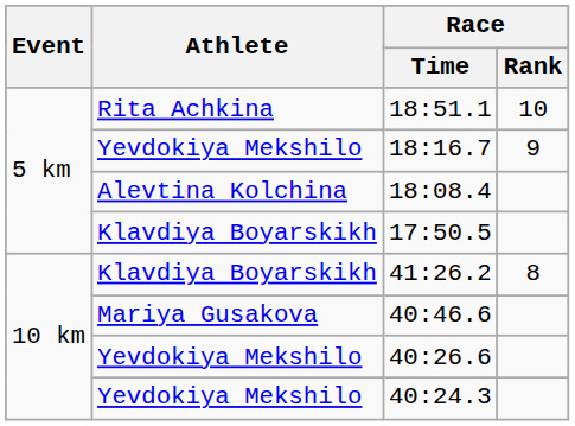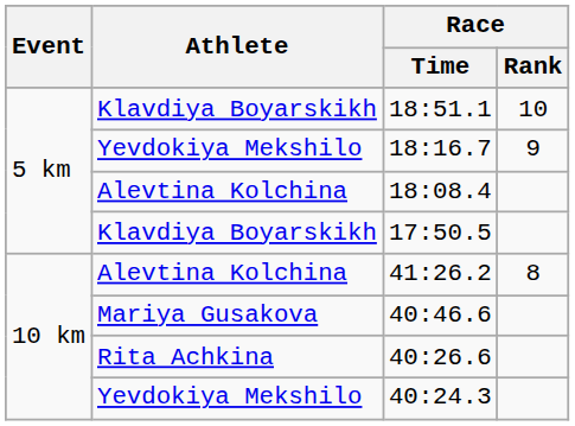18:51.1 | Athlete: Rita Achkina -> Klavdiya Boyarskikh
41:26.2 | Athlete: Klavdiya Boyarskikh -> Alevtina Kolchina
40:26.6 | Athlete: Yevdokiya Mekshilo -> Rita Achkina
